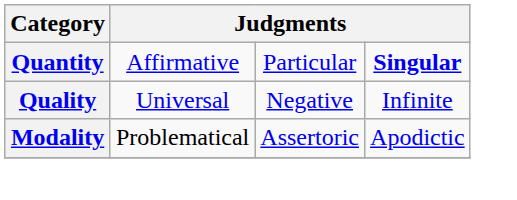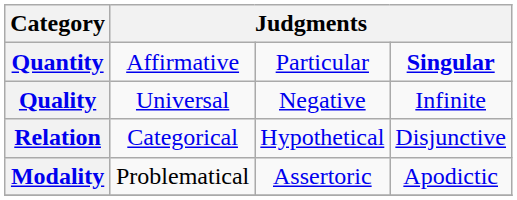+ row: Relation | Categorical | Hypothetical | Disjunctive
